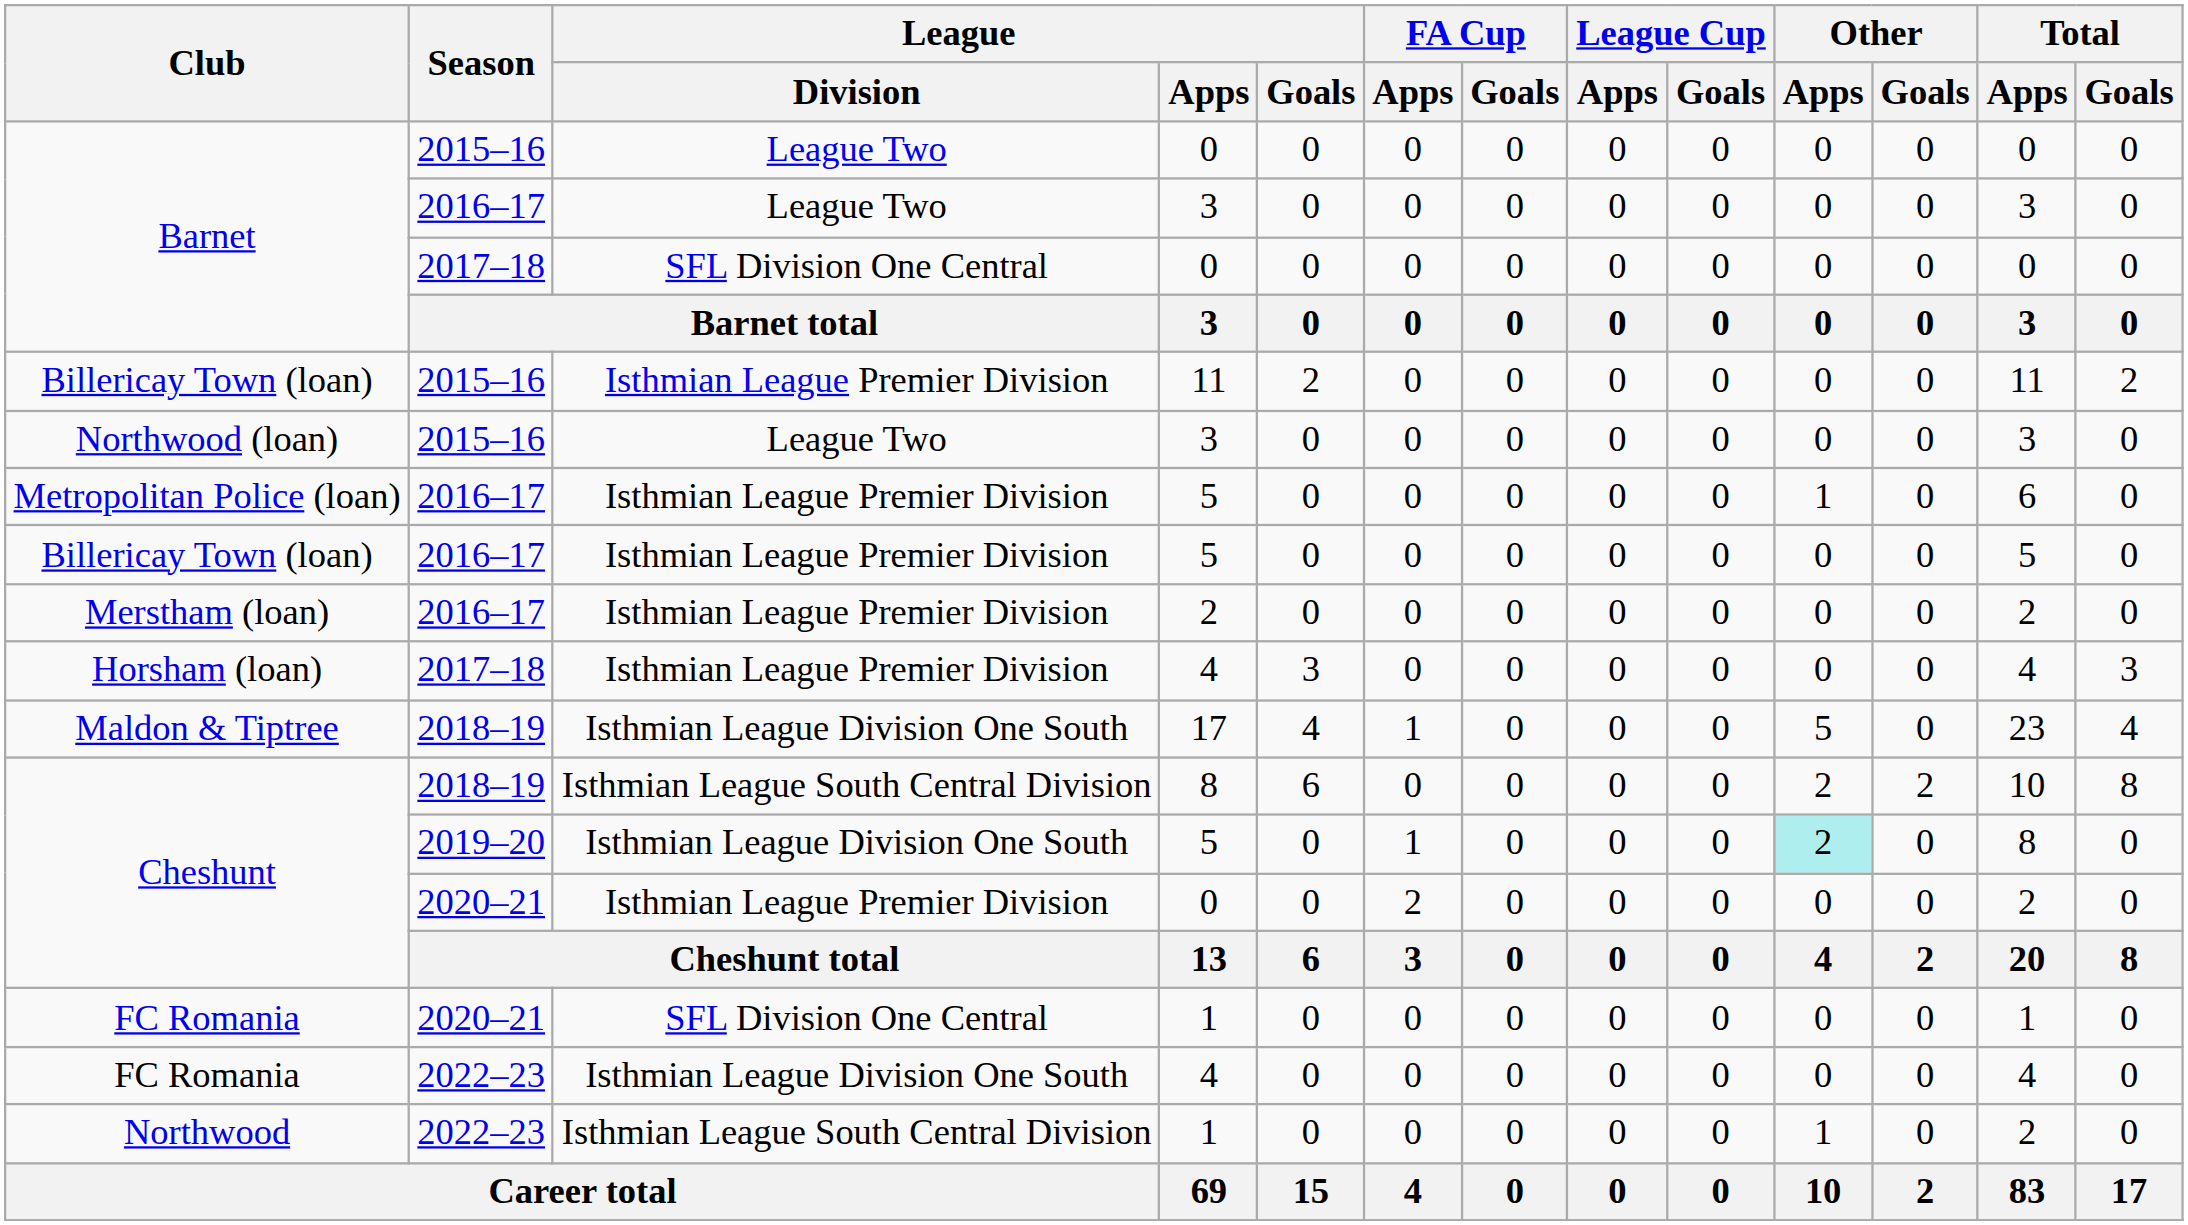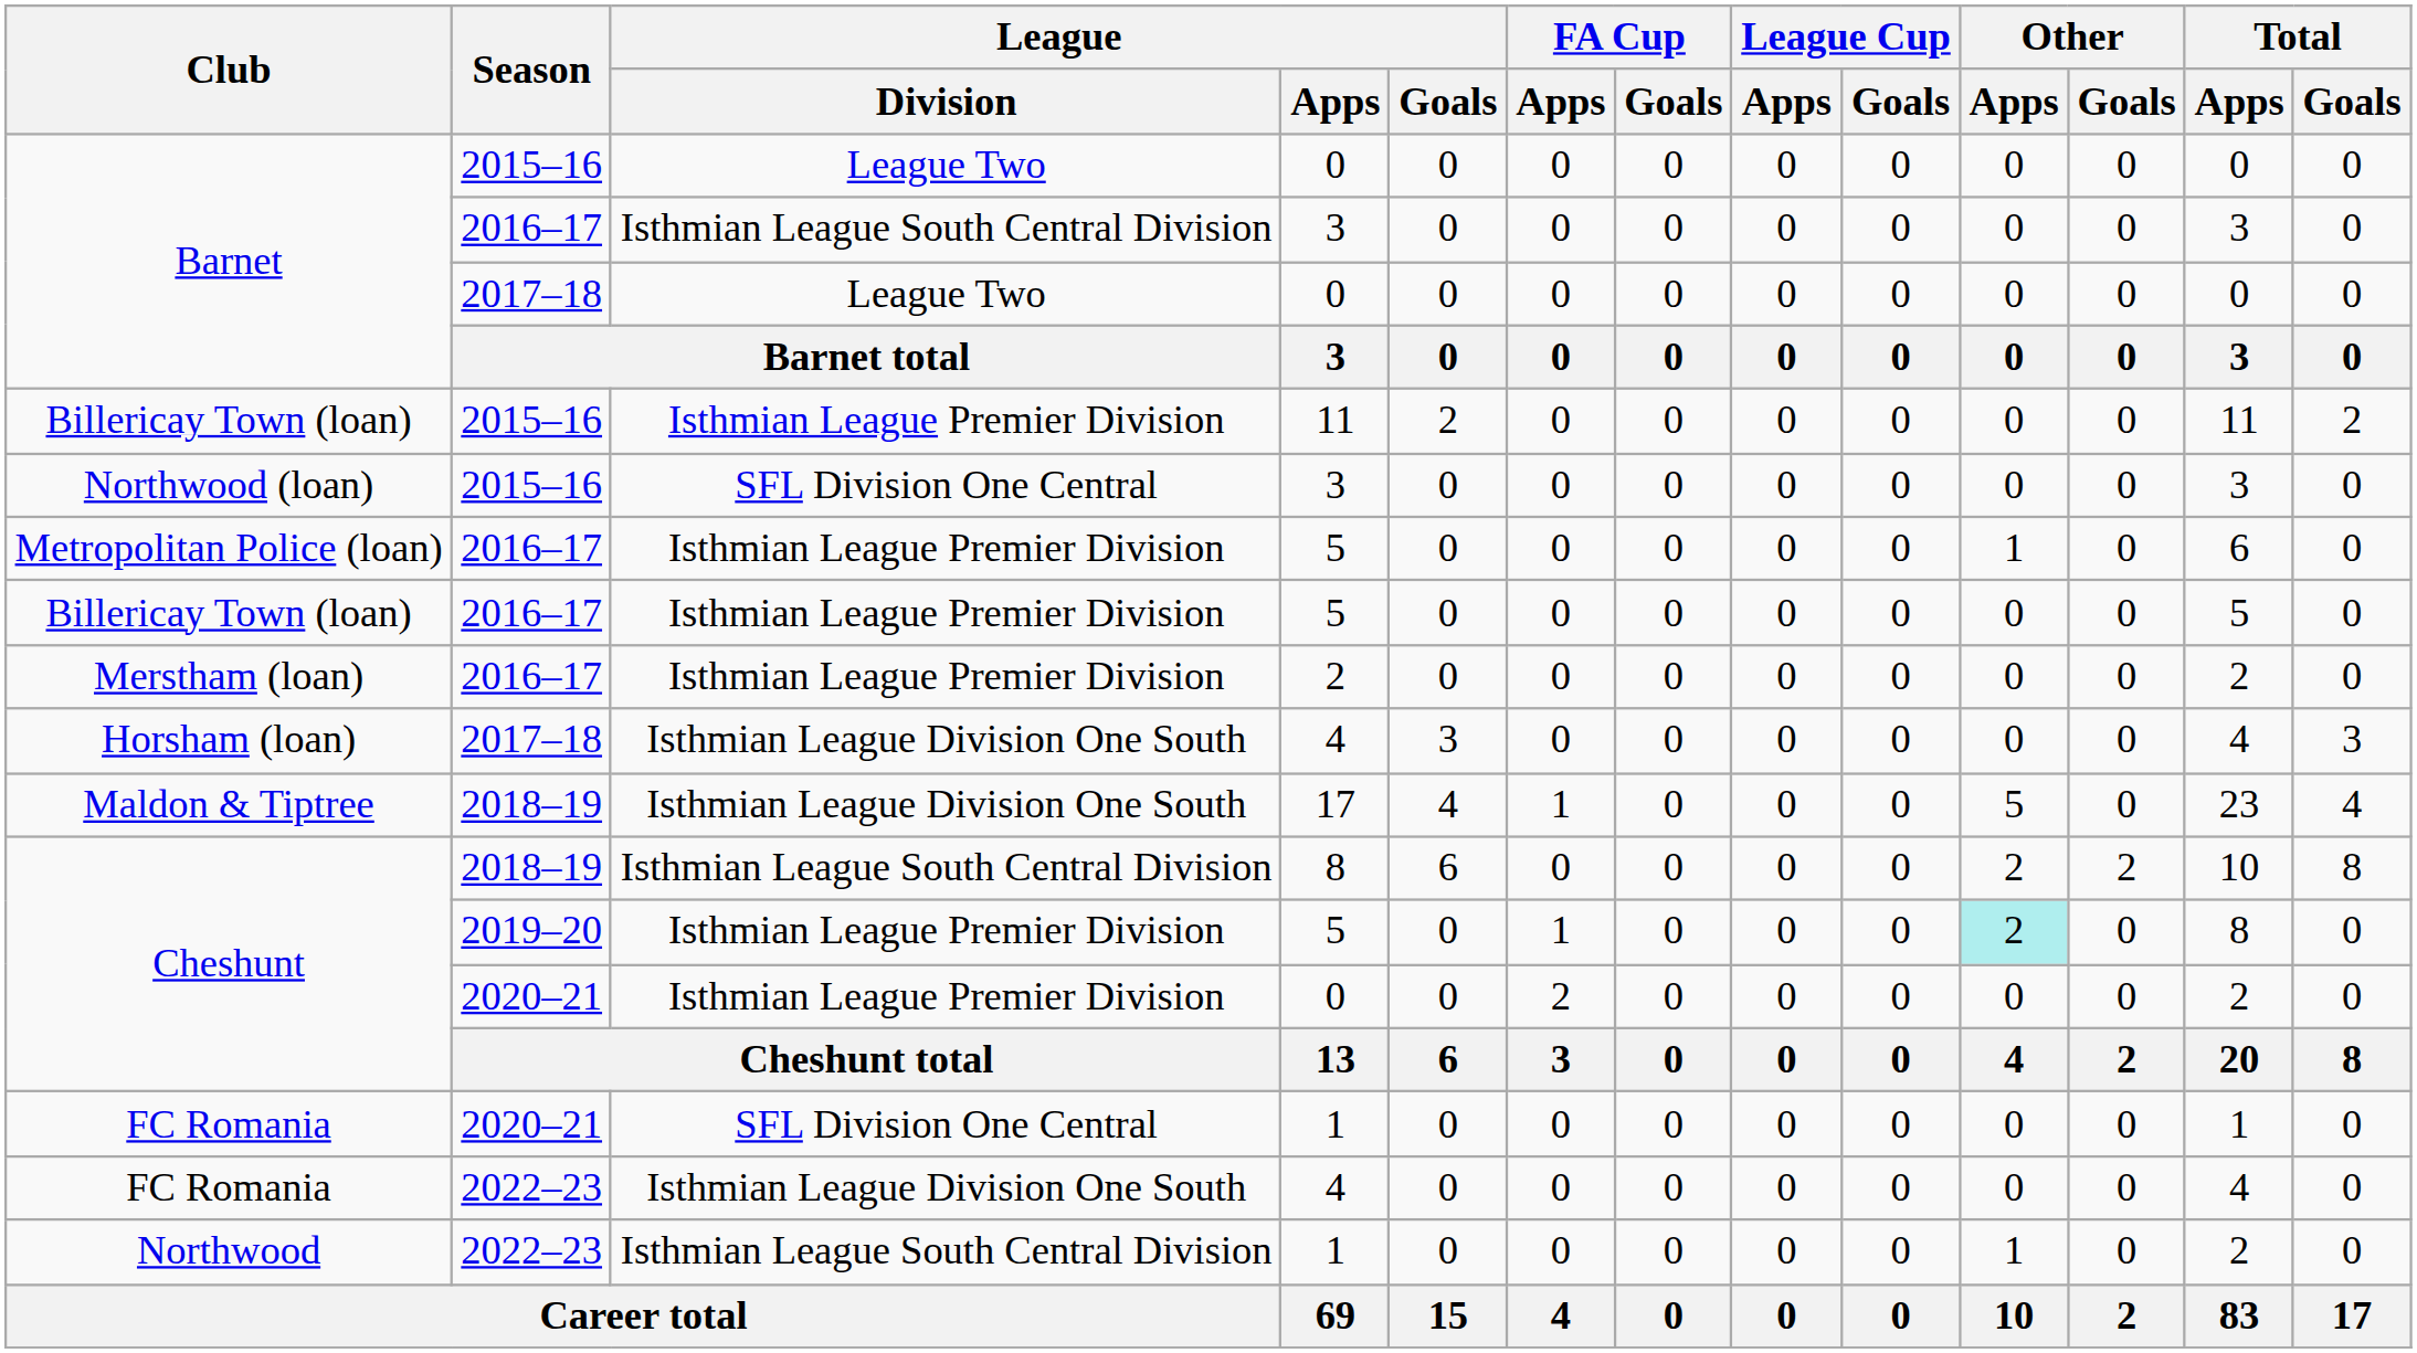Barnet / 2016–17 | League / Division: League Two -> Isthmian League South Central Division
Barnet / 2017–18 | League / Division: SFL Division One Central -> League Two
Northwood (loan) | League / Division: League Two -> SFL Division One Central
Horsham (loan) | League / Division: Isthmian League Premier Division -> Isthmian League Division One South
Cheshunt / 2019–20 | League / Division: Isthmian League Division One South -> Isthmian League Premier Division
